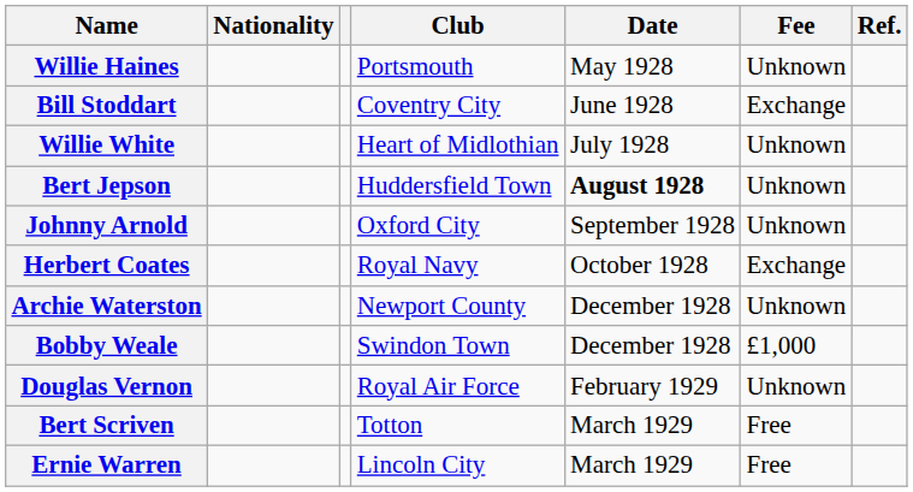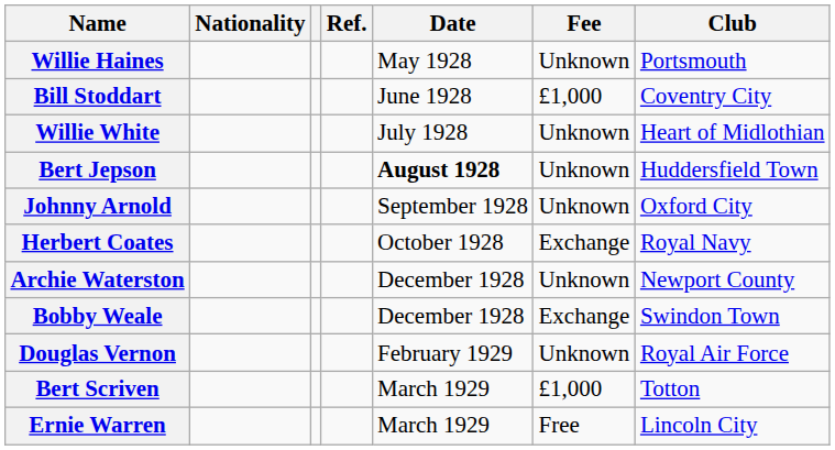columns swapped: Club <-> Ref.
Bill Stoddart | Fee: Exchange -> £1,000
Bobby Weale | Fee: £1,000 -> Exchange
Bert Scriven | Fee: Free -> £1,000
